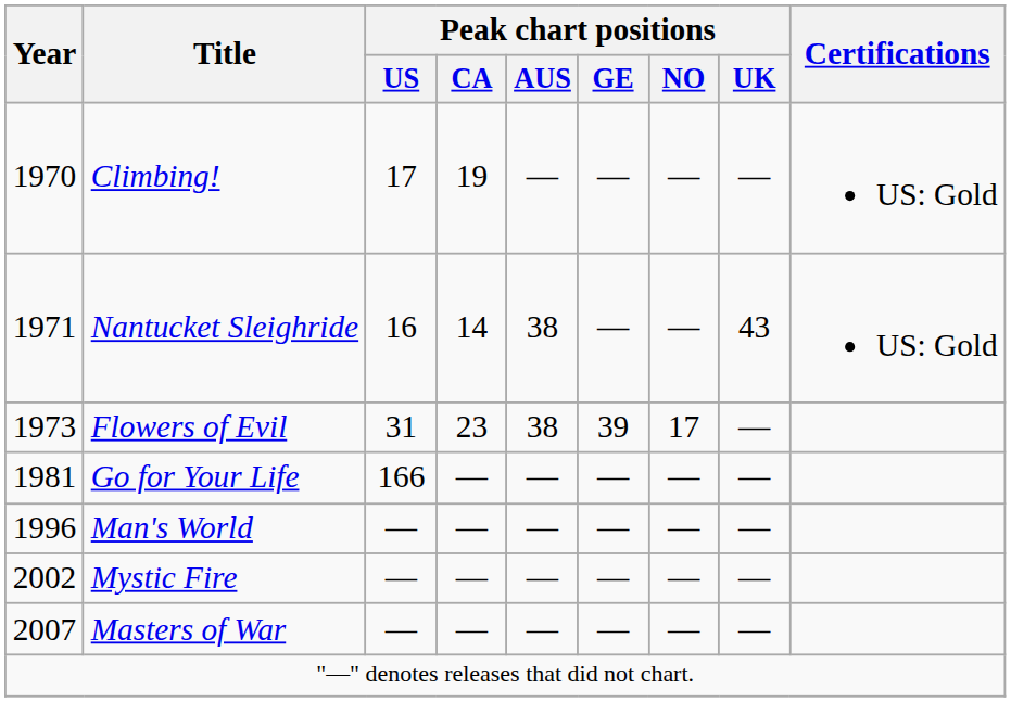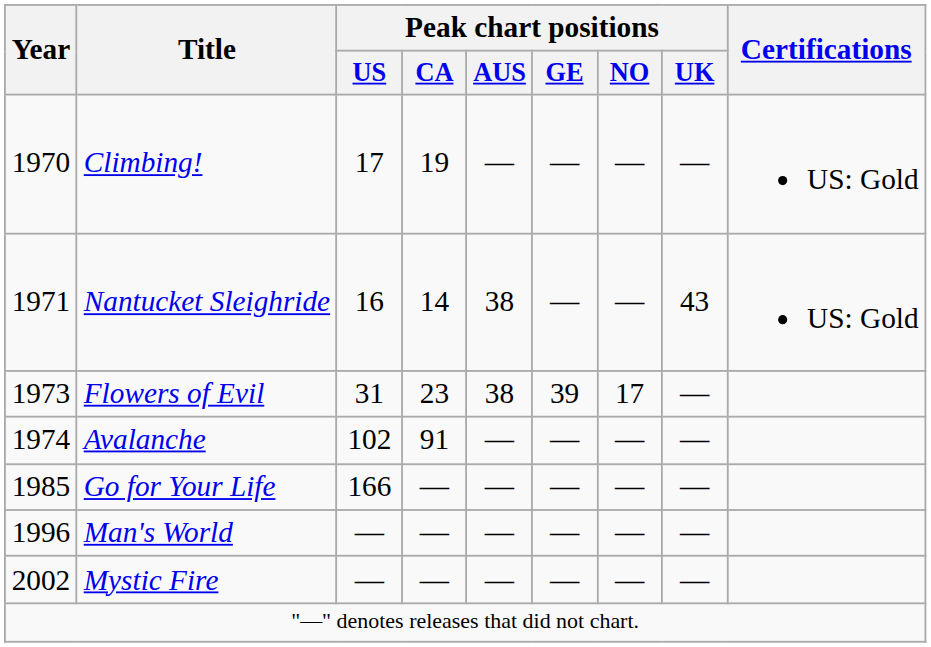+ row: 1974 | Avalanche | 102 | 91 | — | — | — | —
Go for Your Life | Year: 1981 -> 1985
- row: 2007 | Masters of War | — | — | — | — | — | —
